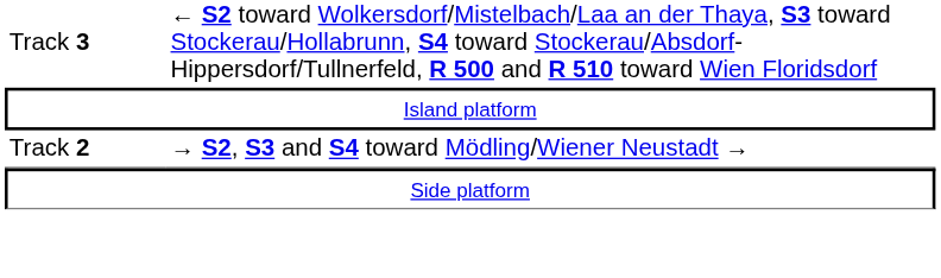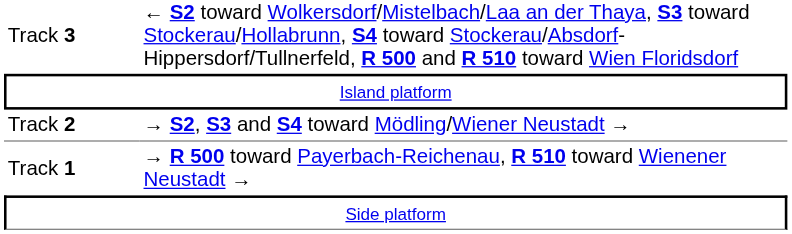+ row: Track 1 | → R 500 toward Payerbach-Reichenau, R 510 toward Wienener Neustadt →
